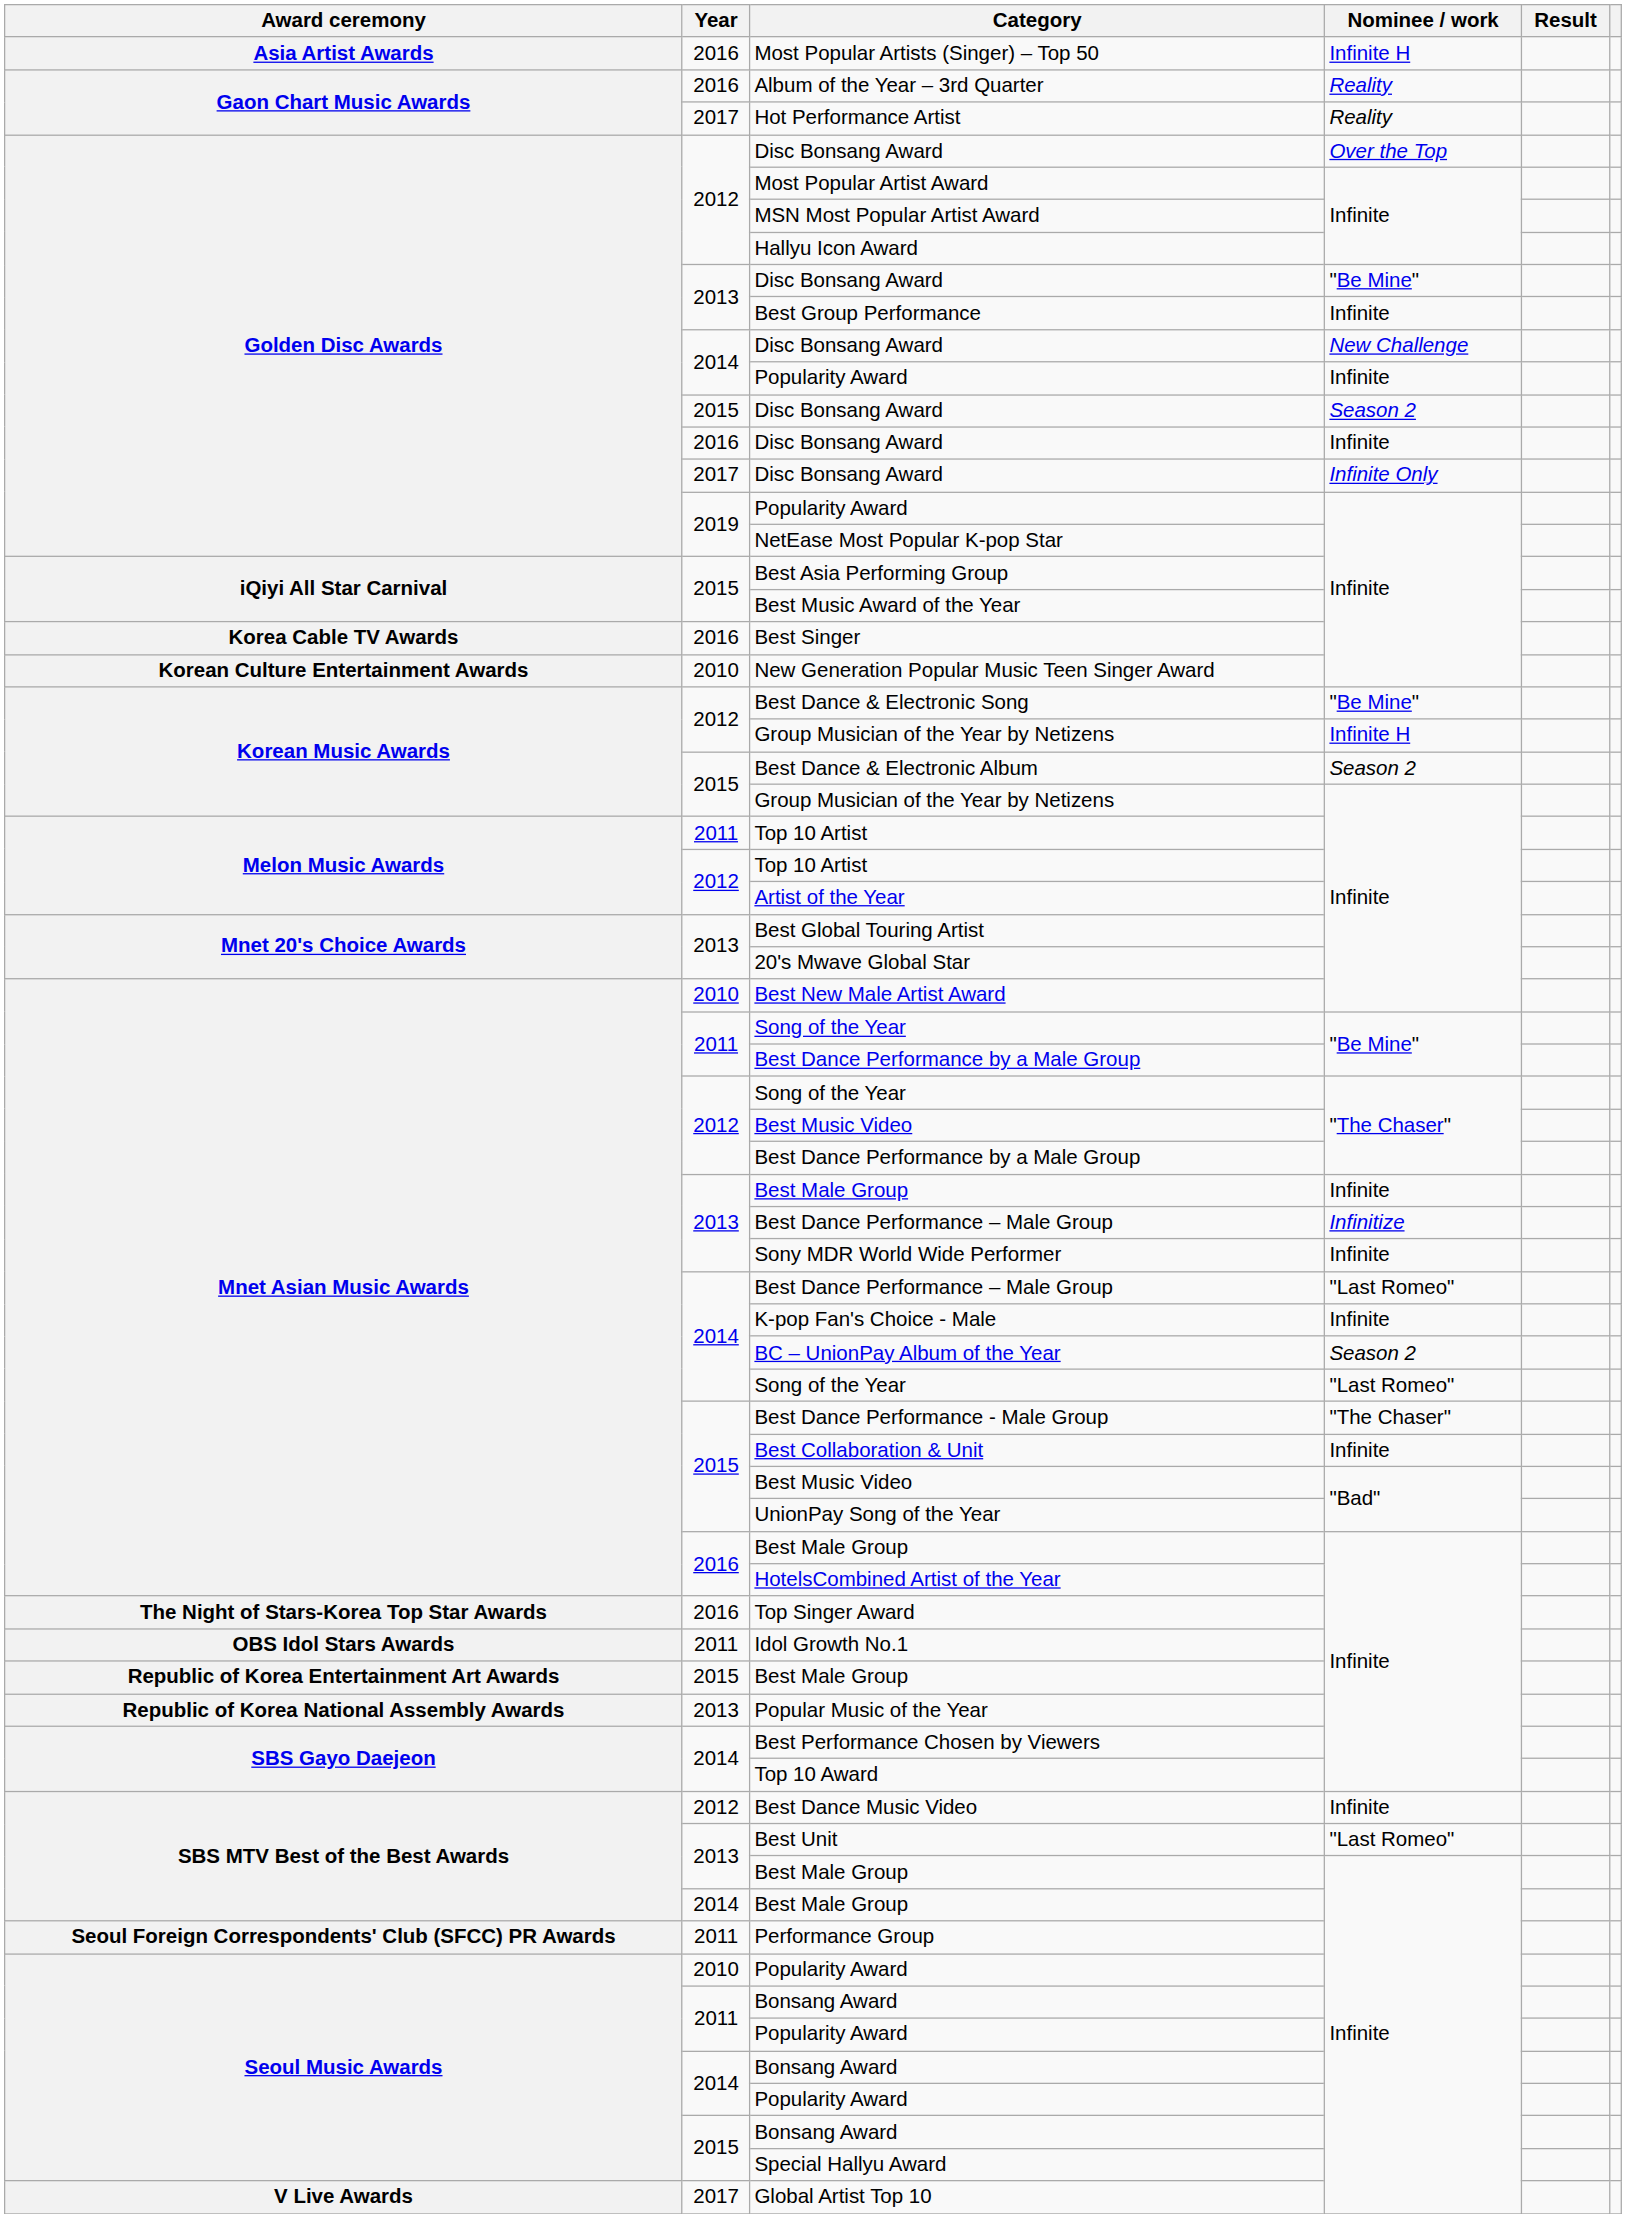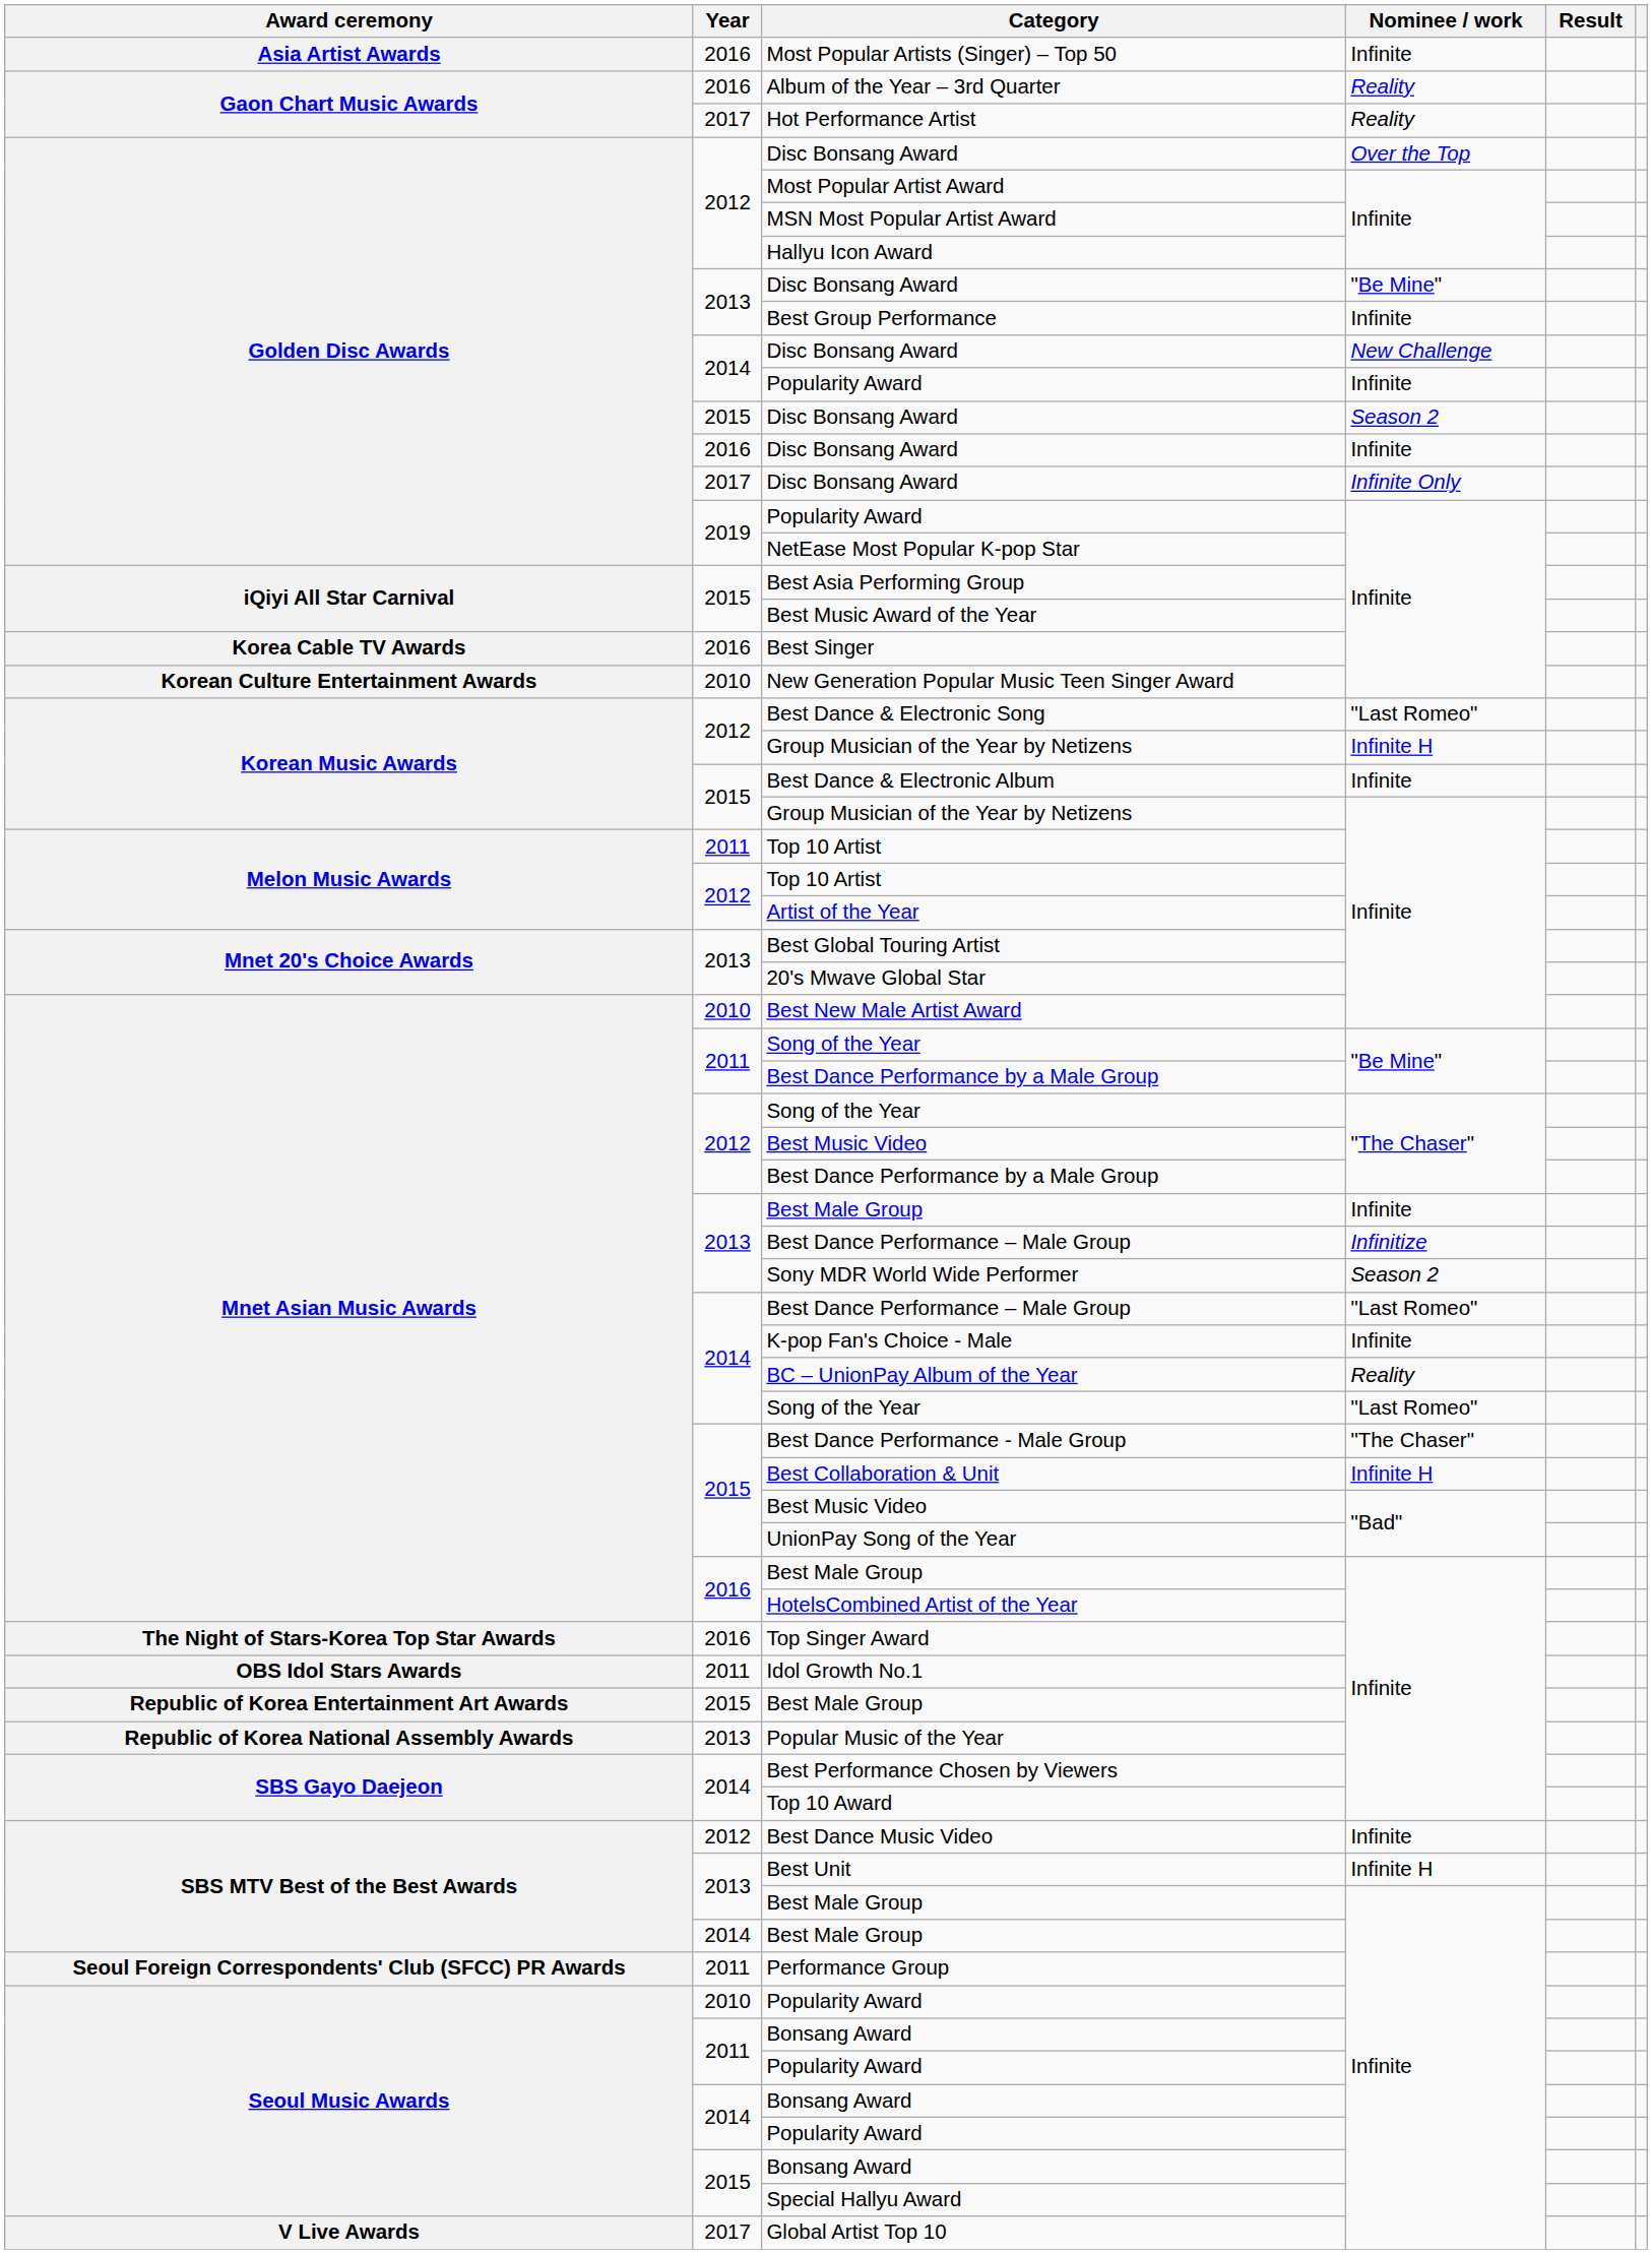Most Popular Artists (Singer) – Top 50 | Nominee / work: Infinite H -> Infinite
Best Dance & Electronic Song | Nominee / work: "Be Mine" -> "Last Romeo"
Best Dance & Electronic Album | Nominee / work: Season 2 -> Infinite
Sony MDR World Wide Performer | Nominee / work: Infinite -> Season 2
BC – UnionPay Album of the Year | Nominee / work: Season 2 -> Reality
Best Collaboration & Unit | Nominee / work: Infinite -> Infinite H
Best Unit | Nominee / work: "Last Romeo" -> Infinite H
